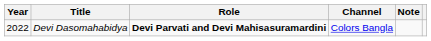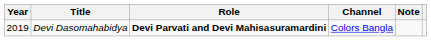Devi Dasomahabidya | Year: 2022 -> 2019
